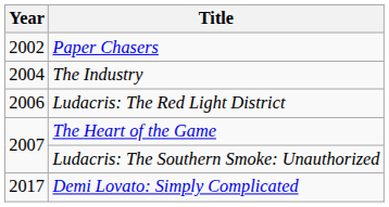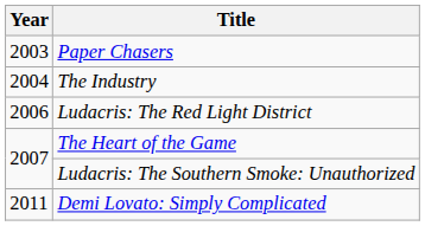Paper Chasers | Year: 2002 -> 2003
Demi Lovato: Simply Complicated | Year: 2017 -> 2011
